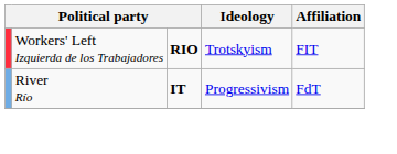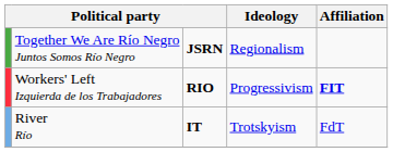+ row: Together We Are Río Negro Juntos Somos Río Negro | JSRN | Regionalism
Workers' Left Izquierda de los Trabajadores | Ideology: Trotskyism -> Progressivism
Workers' Left Izquierda de los Trabajadores | Affiliation: normal -> bold
River Río | Ideology: Progressivism -> Trotskyism
